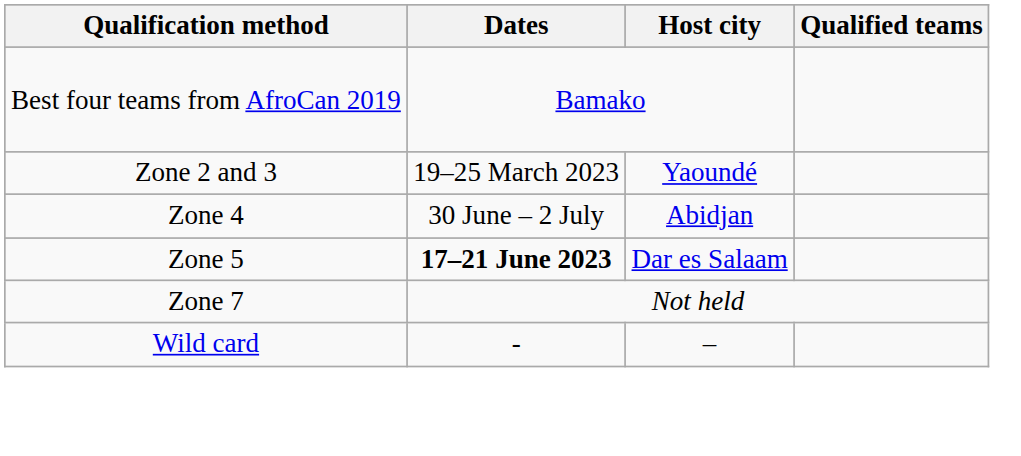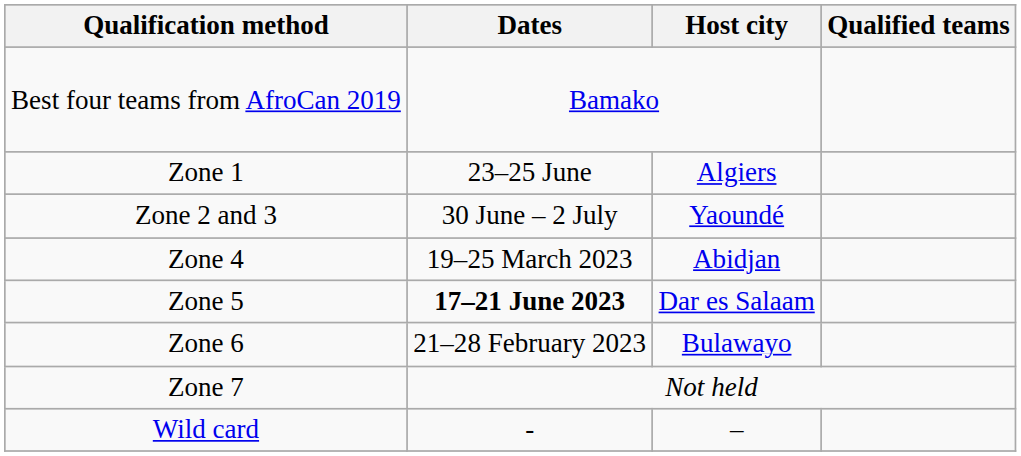+ row: Zone 1 | 23–25 June | Algiers
Zone 2 and 3 | Dates: 19–25 March 2023 -> 30 June – 2 July
Zone 4 | Dates: 30 June – 2 July -> 19–25 March 2023
+ row: Zone 6 | 21–28 February 2023 | Bulawayo
